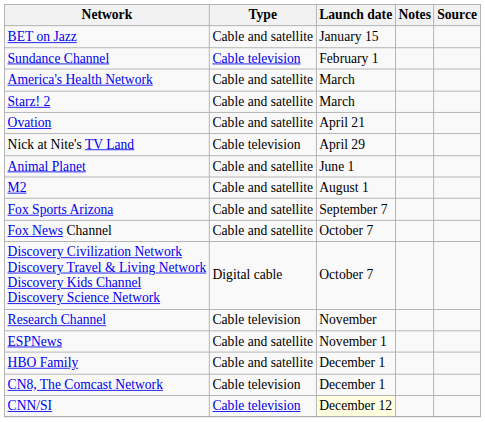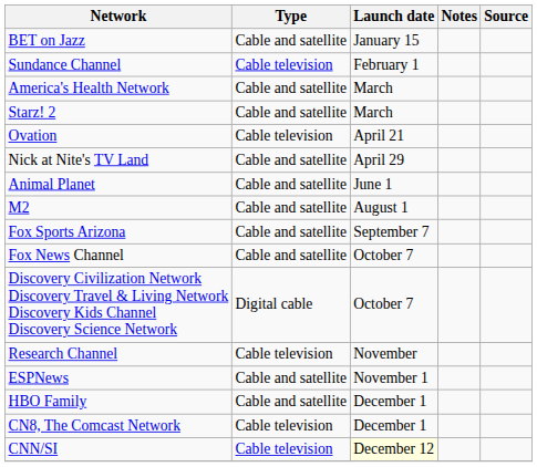Ovation | Type: Cable and satellite -> Cable television
Nick at Nite's TV Land | Type: Cable television -> Cable and satellite
